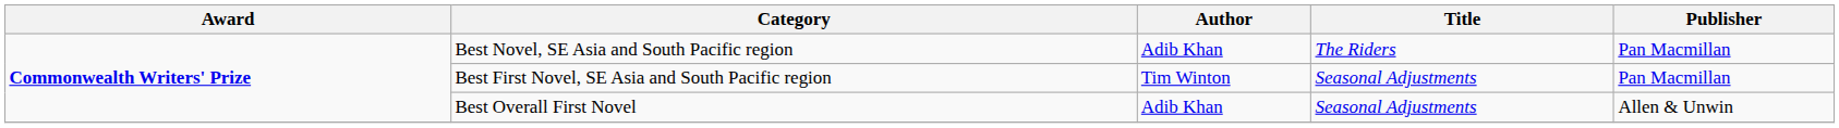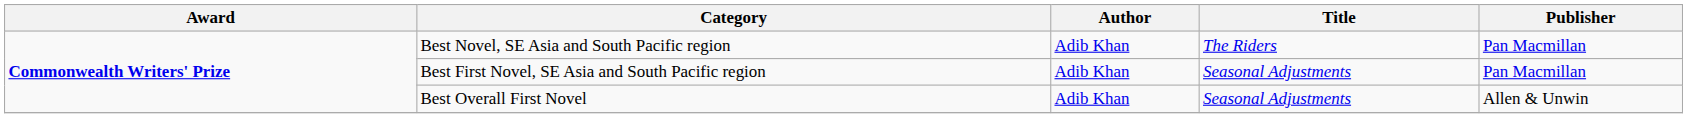Best First Novel, SE Asia and South Pacific region | Author: Tim Winton -> Adib Khan
